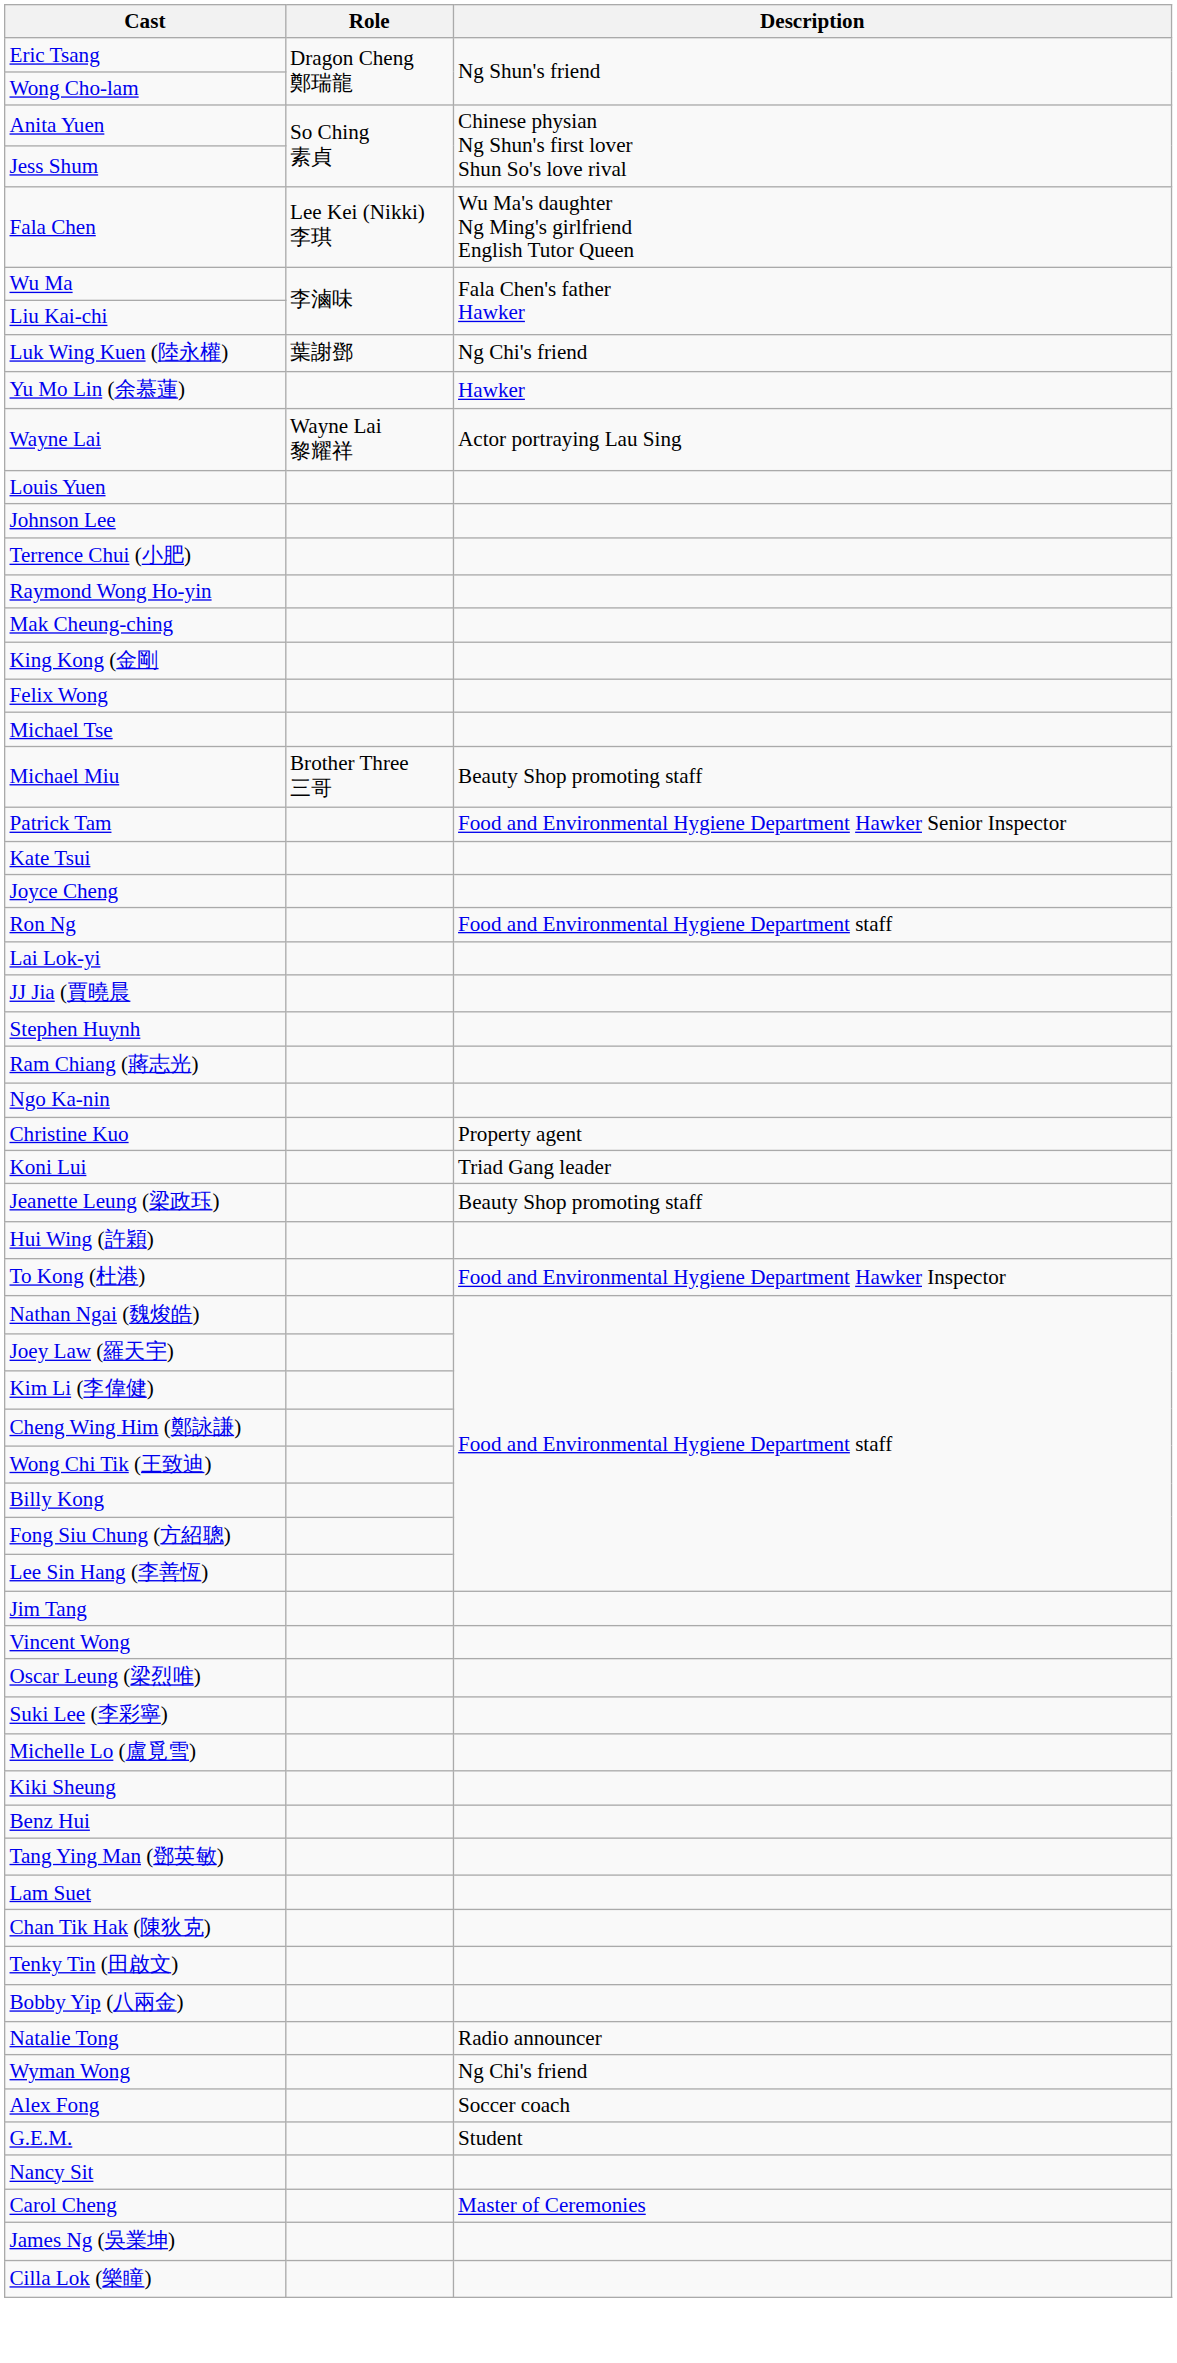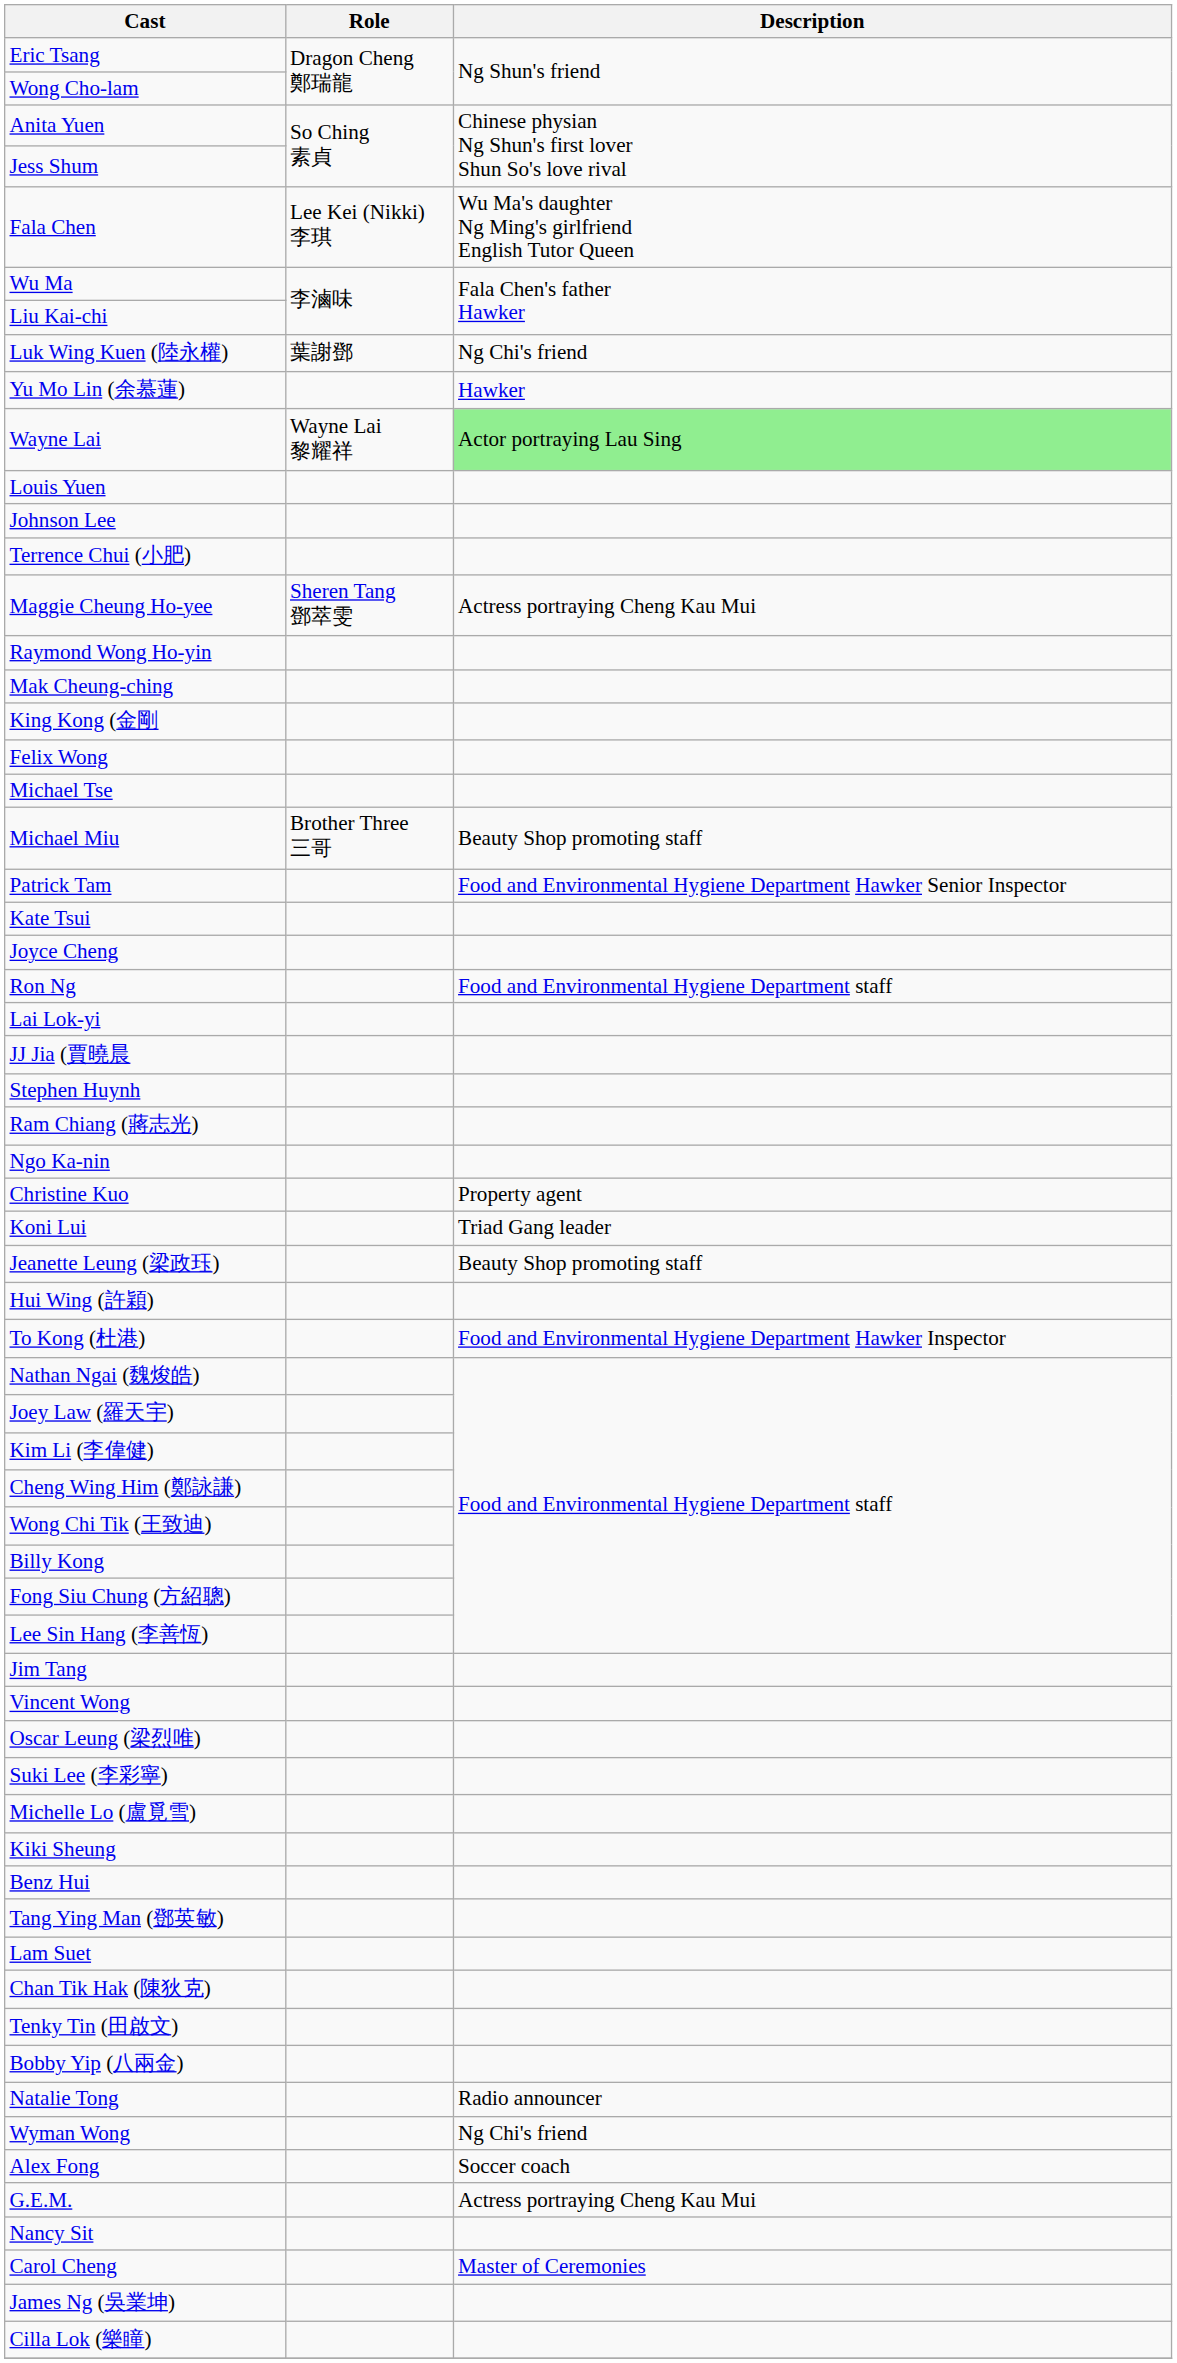Wayne Lai | Description: no background -> lightgreen background
+ row: Maggie Cheung Ho-yee | Sheren Tang 鄧萃雯 | Actress portraying Cheng Kau Mui
G.E.M. | Description: Student -> Actress portraying Cheng Kau Mui
